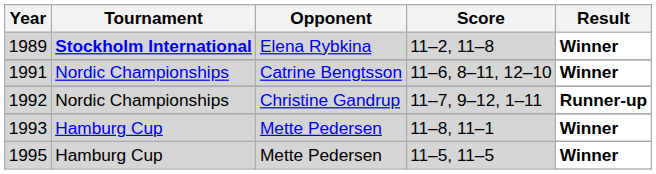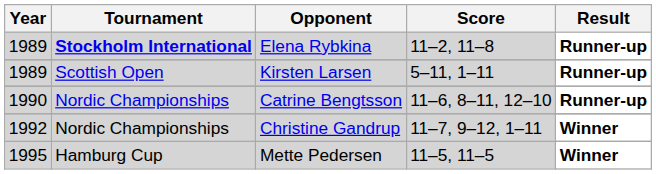11–2, 11–8 | Result: Winner -> Runner-up
+ row: 1989 | Scottish Open | Kirsten Larsen | 5–11, 1–11 | Runner-up
11–6, 8–11, 12–10 | Year: 1991 -> 1990
11–6, 8–11, 12–10 | Result: Winner -> Runner-up
11–7, 9–12, 1–11 | Result: Runner-up -> Winner
- row: 1993 | Hamburg Cup | Mette Pedersen | 11–8, 11–1 | Winner
